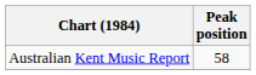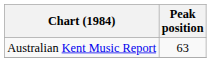Australian Kent Music Report | Peak position: 58 -> 63
